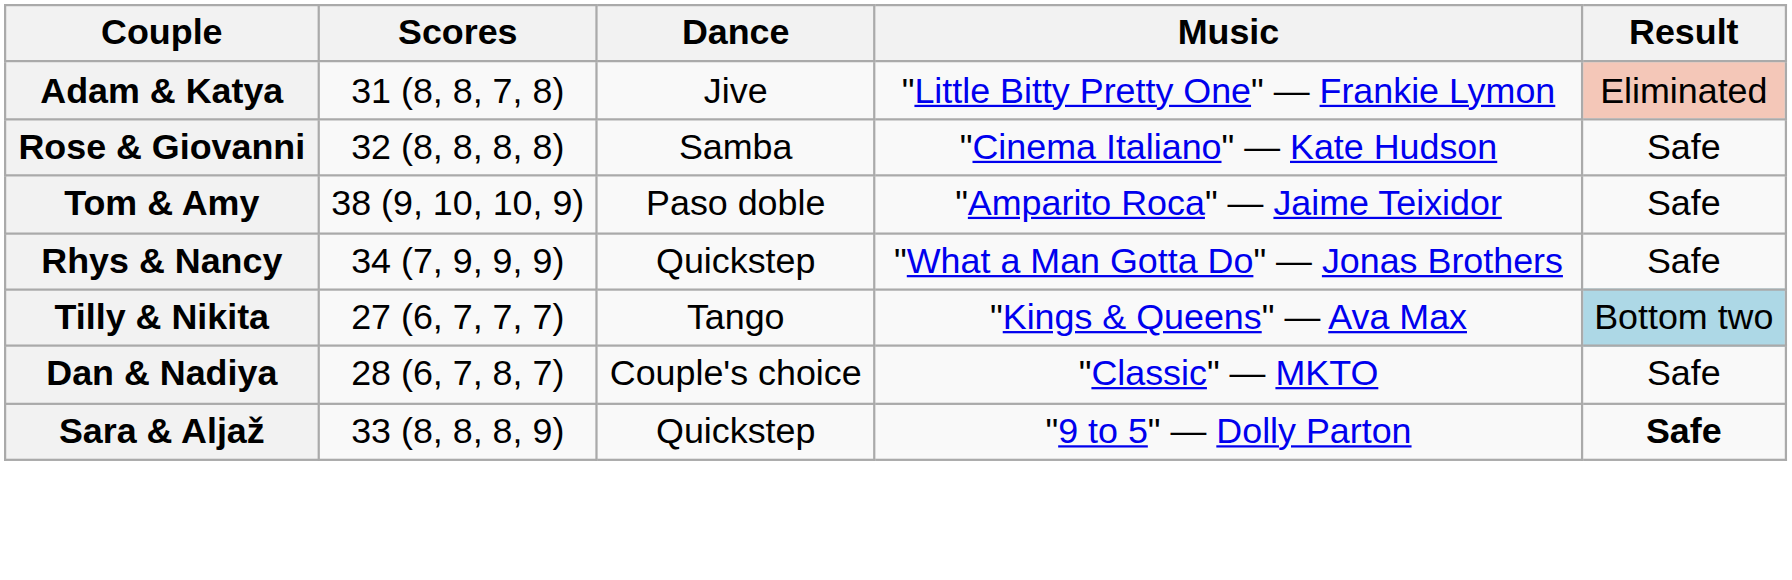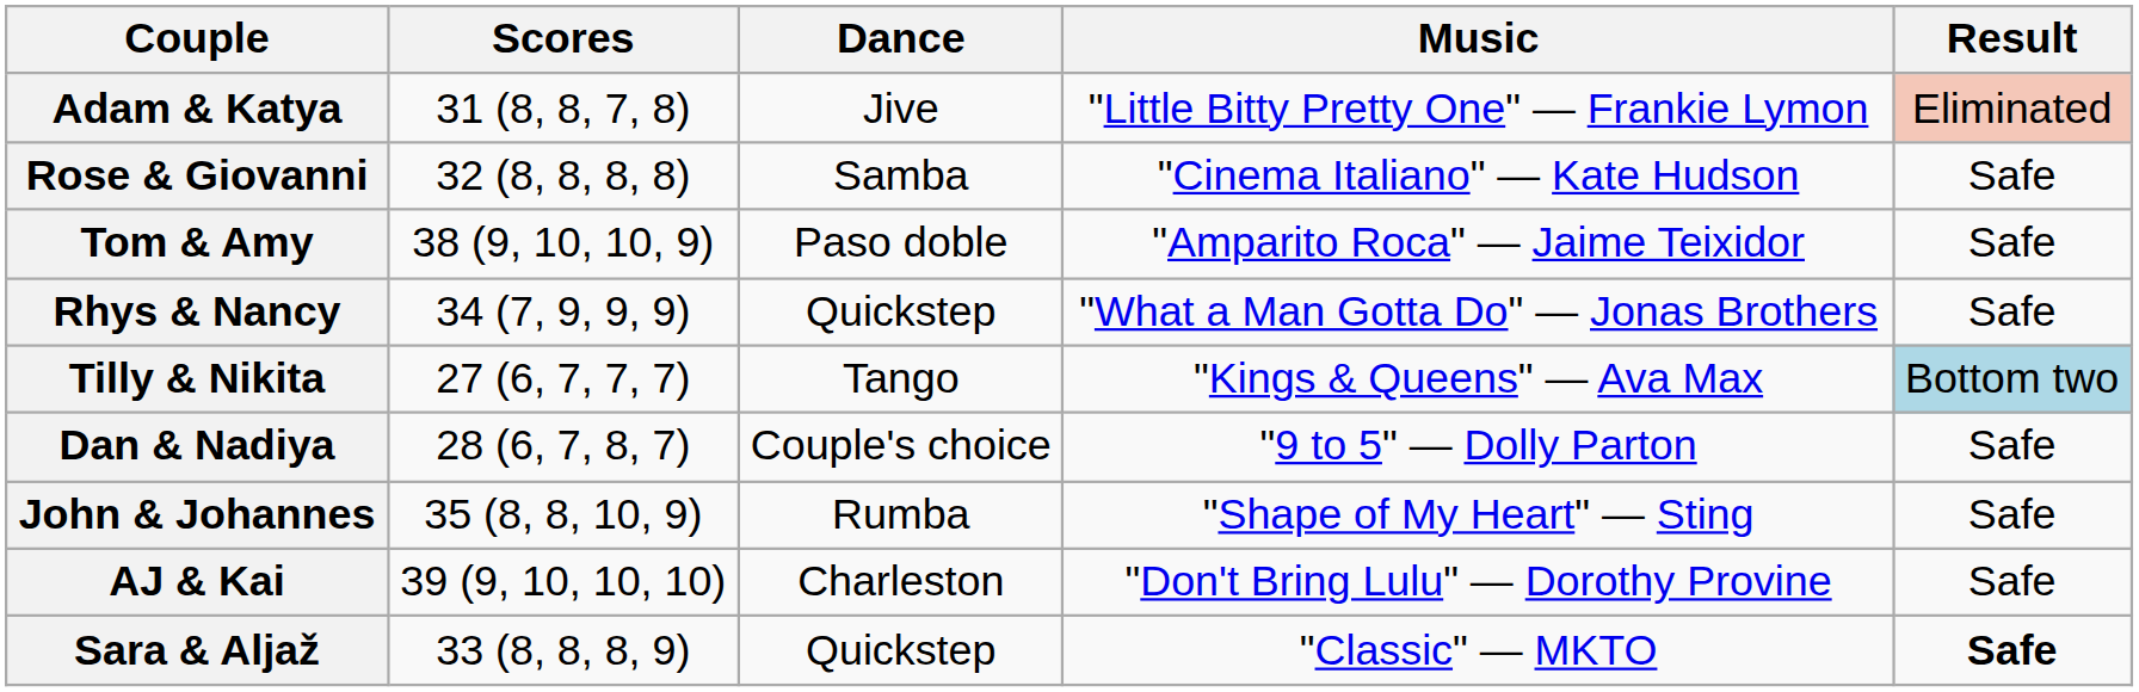Dan & Nadiya | Music: "Classic" — MKTO -> "9 to 5" — Dolly Parton
+ row: John & Johannes | 35 (8, 8, 10, 9) | Rumba | "Shape of My Heart" — Sting | Safe
+ row: AJ & Kai | 39 (9, 10, 10, 10) | Charleston | "Don't Bring Lulu" — Dorothy Provine | Safe
Sara & Aljaž | Music: "9 to 5" — Dolly Parton -> "Classic" — MKTO
